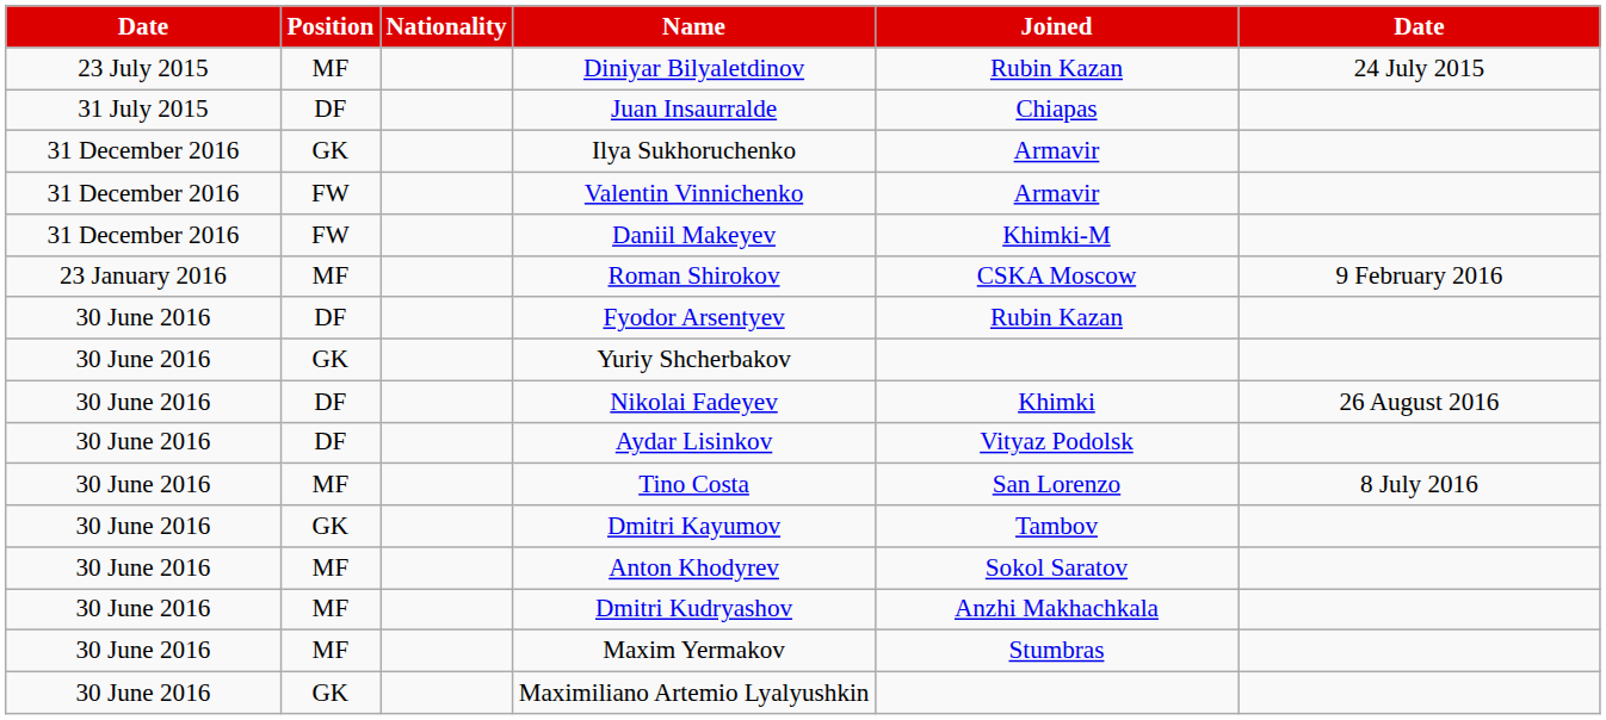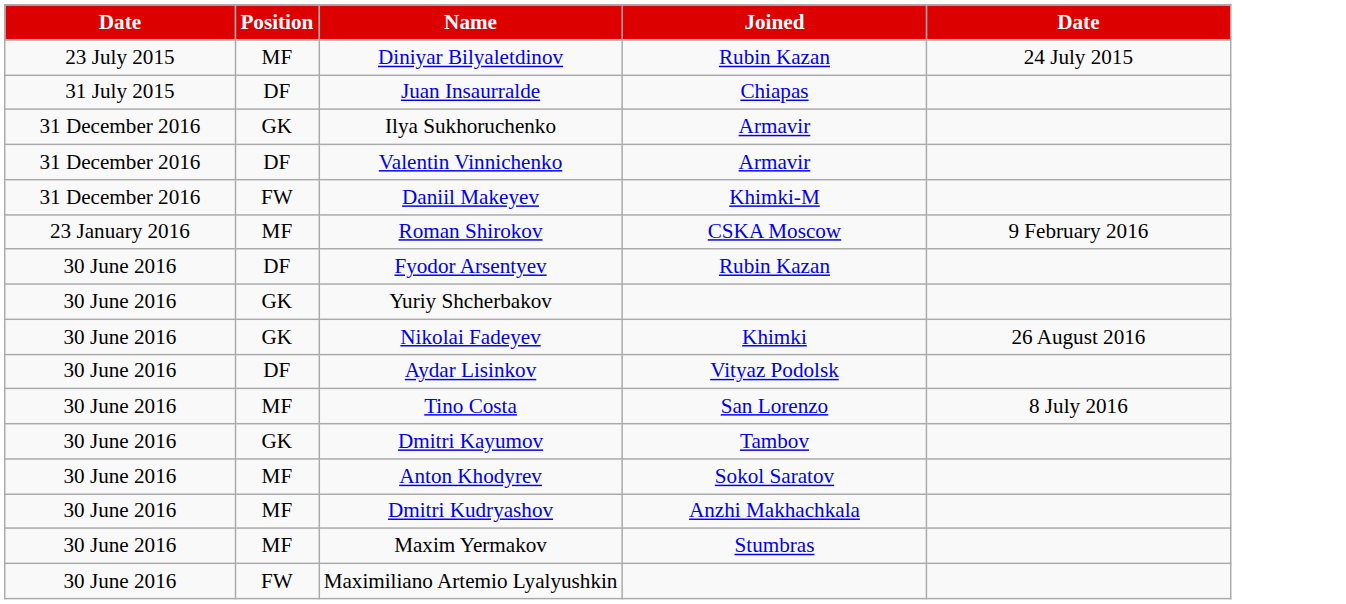- column: Nationality
Valentin Vinnichenko | Position: FW -> DF
Nikolai Fadeyev | Position: DF -> GK
Maximiliano Artemio Lyalyushkin | Position: GK -> FW
